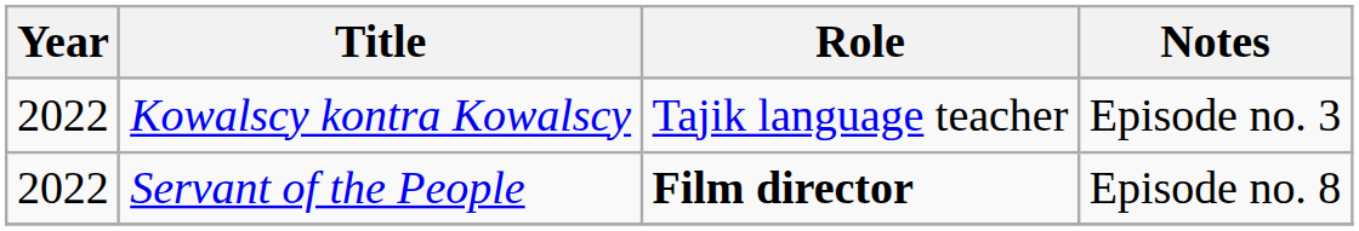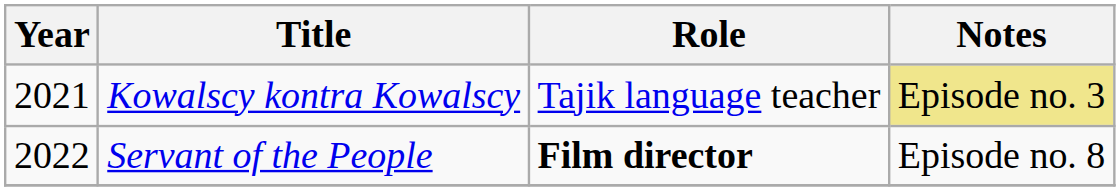Kowalscy kontra Kowalscy | Year: 2022 -> 2021
Kowalscy kontra Kowalscy | Notes: no background -> khaki background
